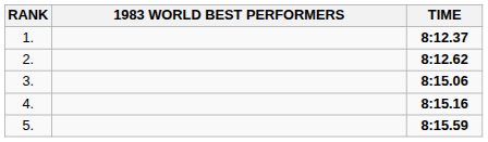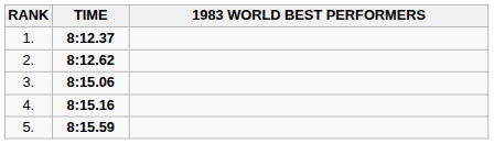columns swapped: 1983 WORLD BEST PERFORMERS <-> TIME
